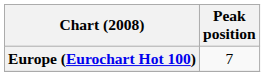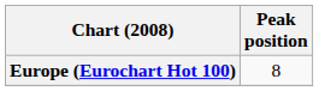Europe (Eurochart Hot 100) | Peak position: 7 -> 8
